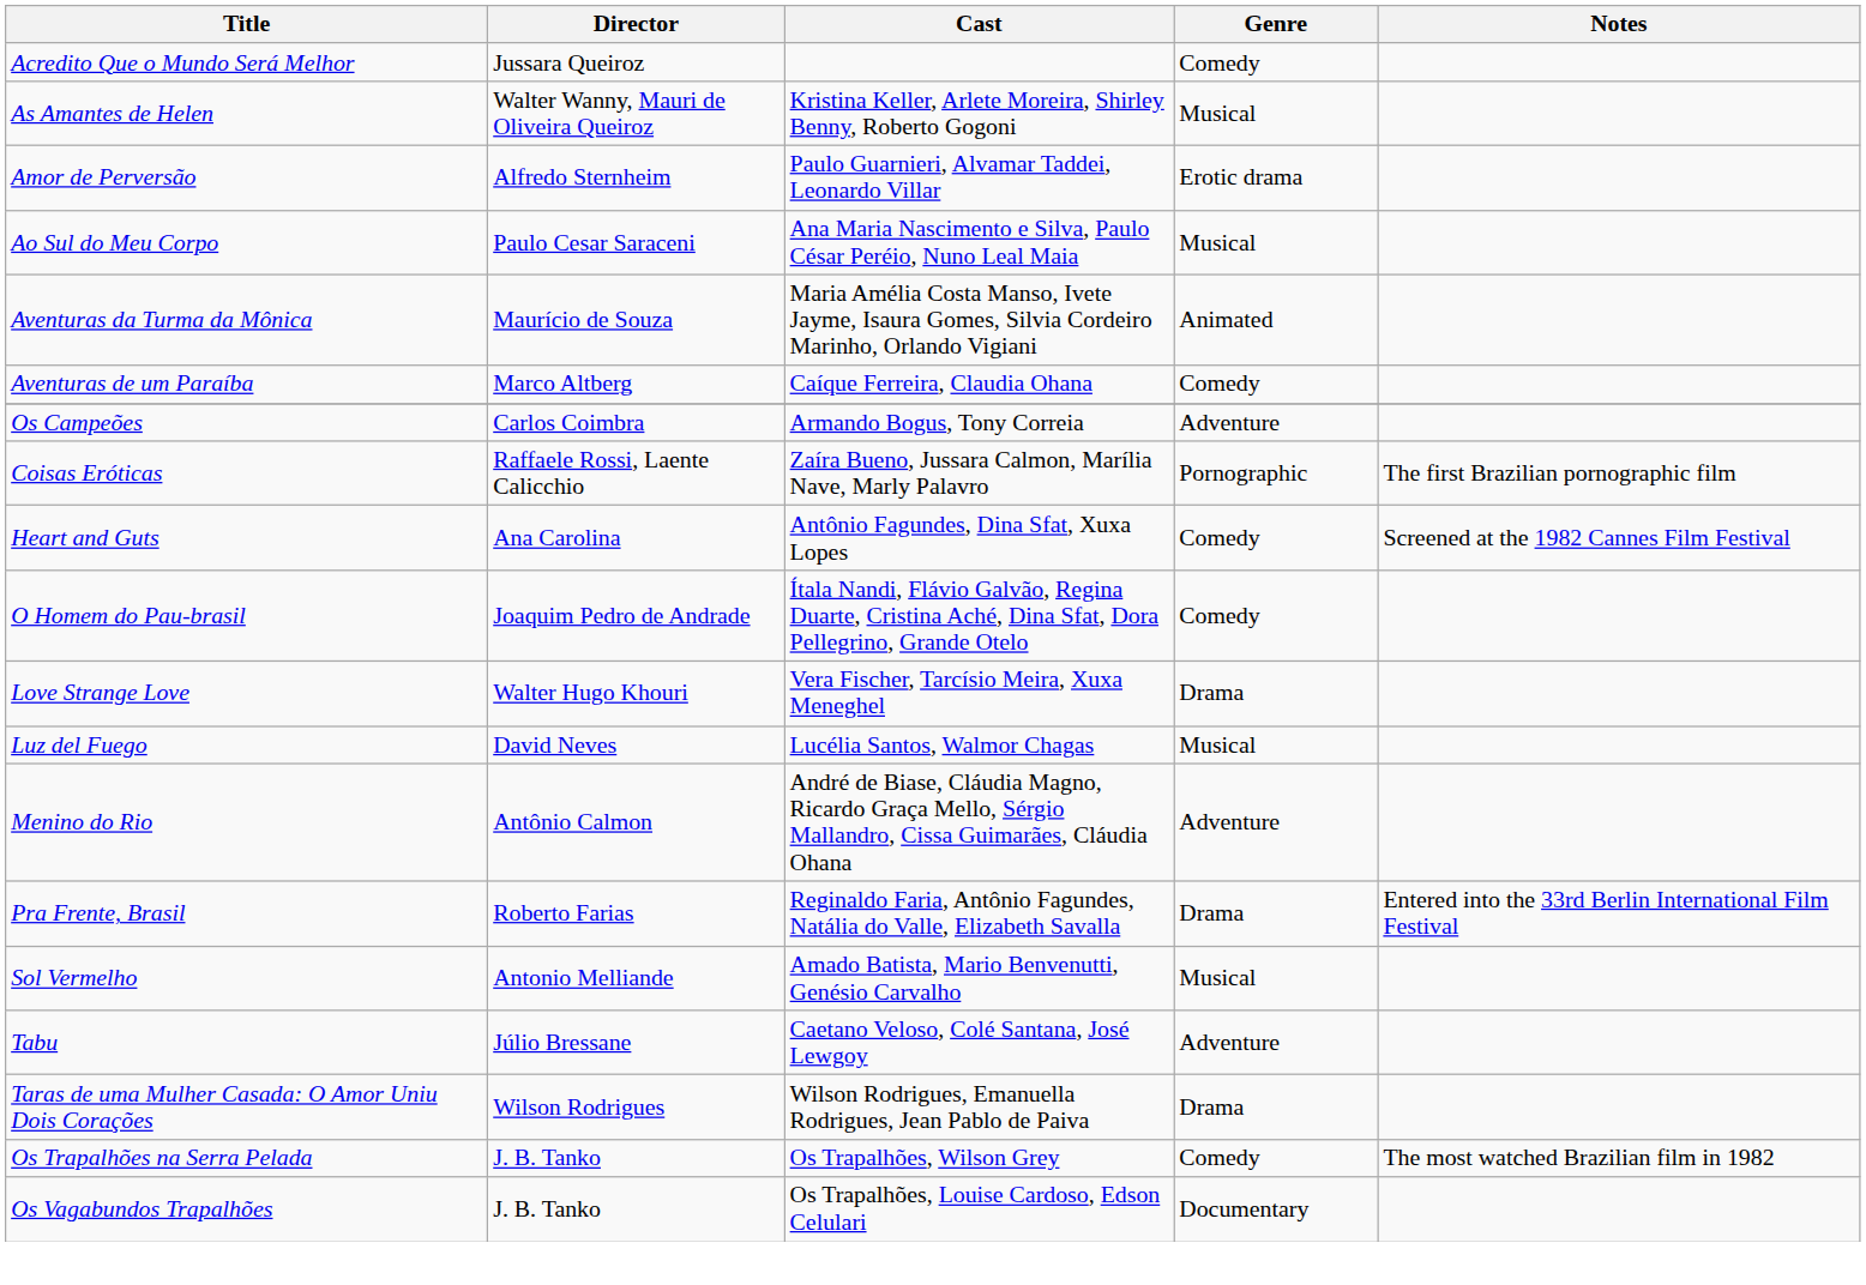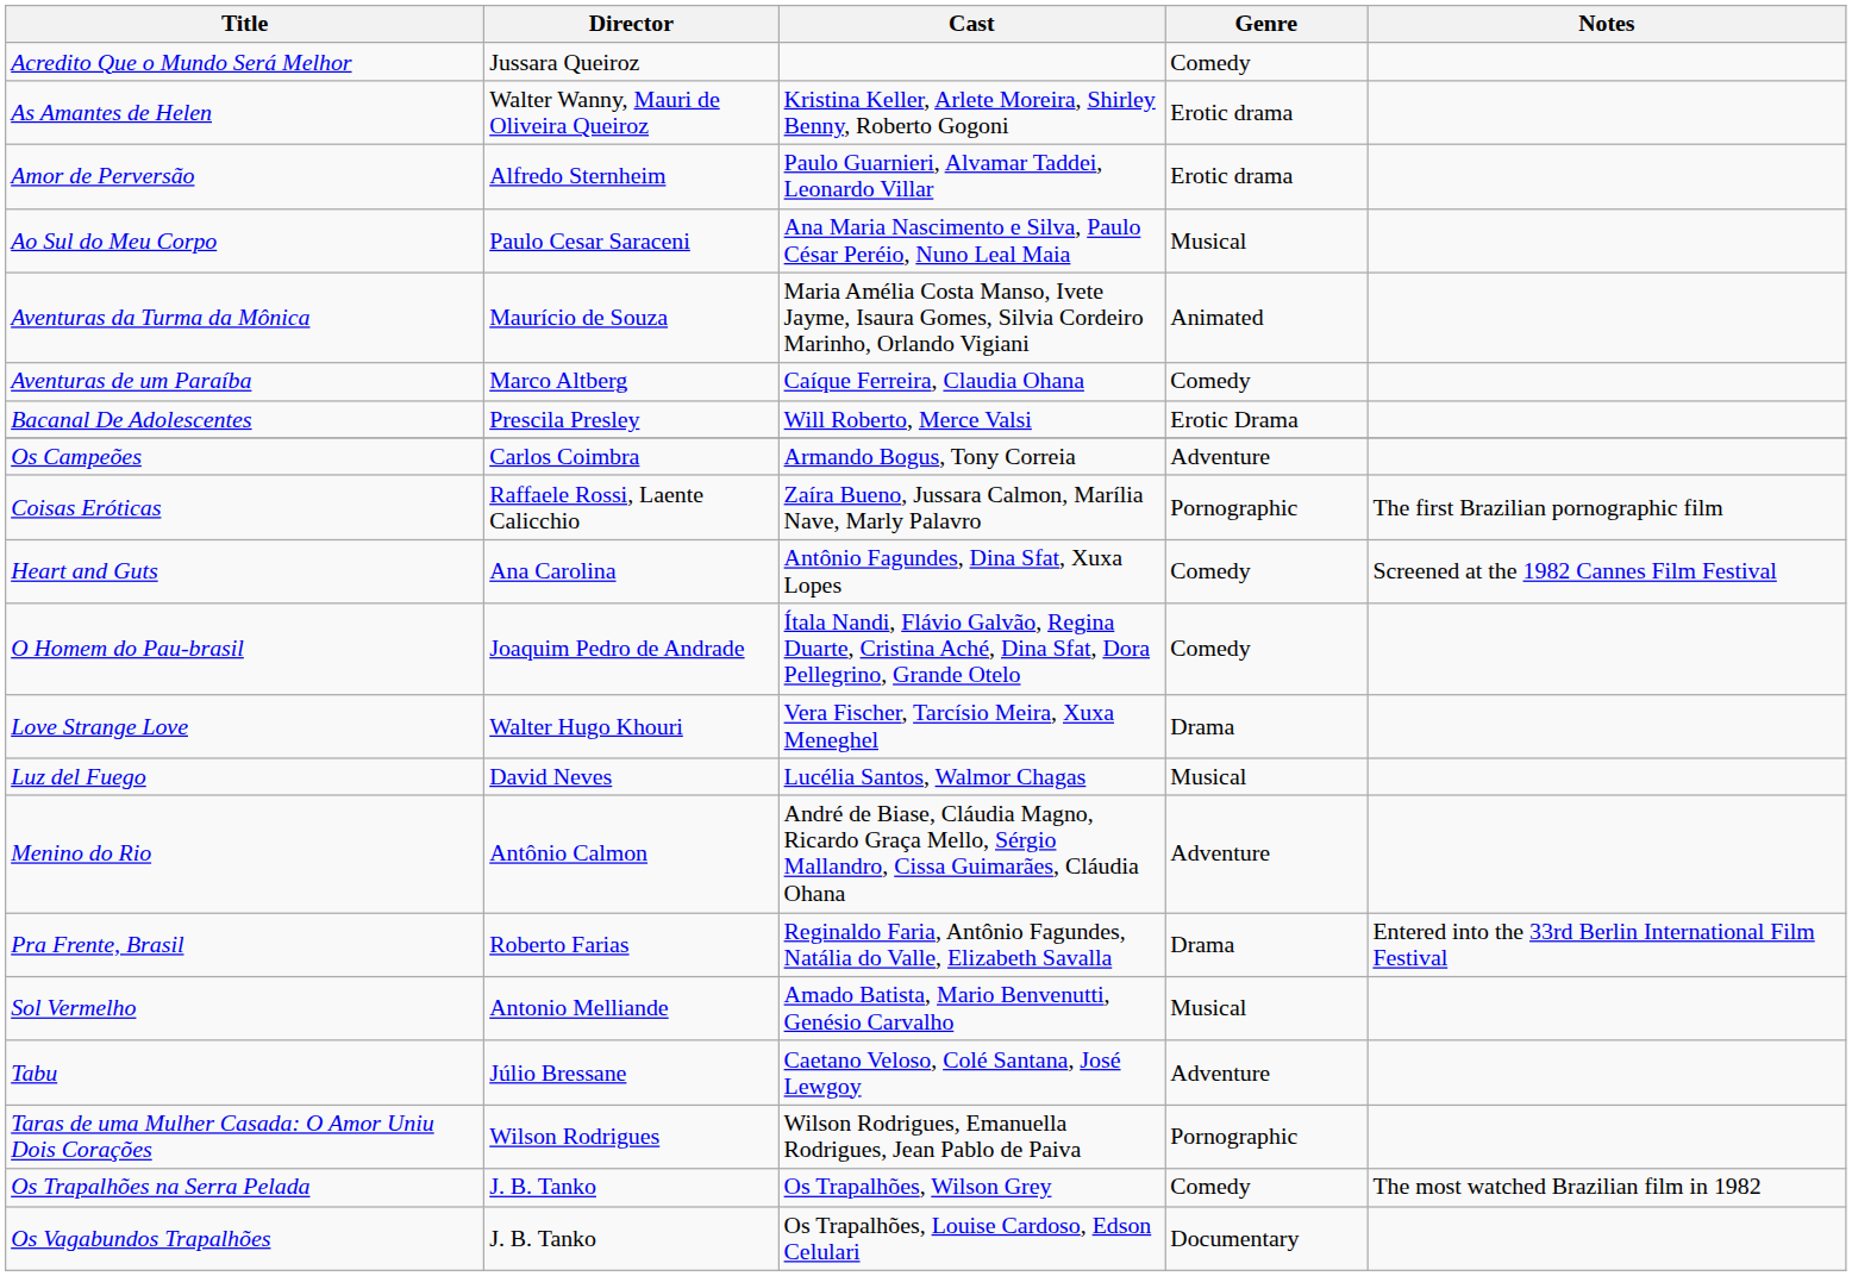As Amantes de Helen | Genre: Musical -> Erotic drama
+ row: Bacanal De Adolescentes | Prescila Presley | Will Roberto, Merce Valsi | Erotic Drama
Taras de uma Mulher Casada: O Amor Uniu Dois Corações | Genre: Drama -> Pornographic
